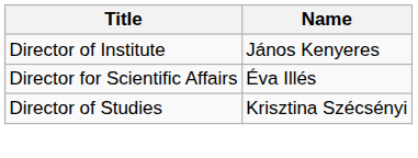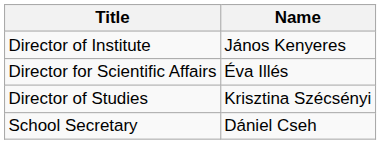+ row: School Secretary | Dániel Cseh
